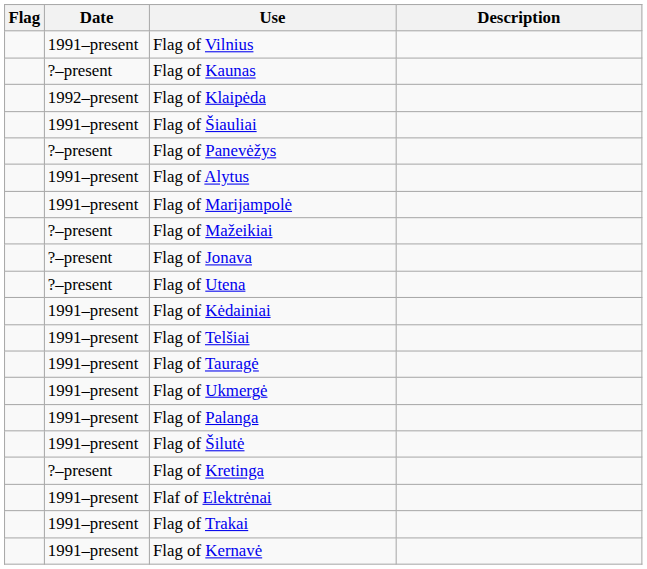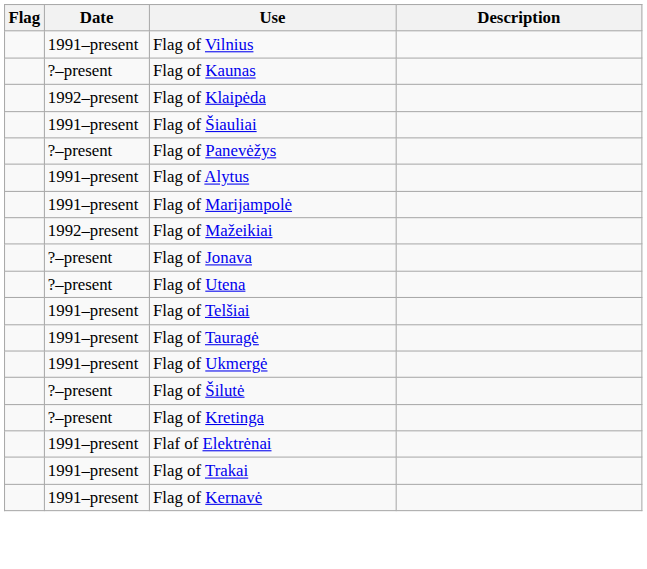Flag of Mažeikiai | Date: ?–present -> 1992–present
- row: 1991–present | Flag of Kėdainiai
- row: 1991–present | Flag of Palanga
Flag of Šilutė | Date: 1991–present -> ?–present
